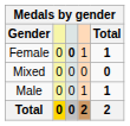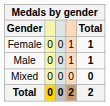Female | column 3: bold -> normal
rows swapped: Male <-> Mixed
